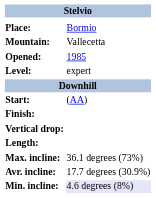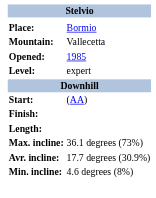- row: Vertical drop:
Min. incline: | column 2: lavender background -> no background
